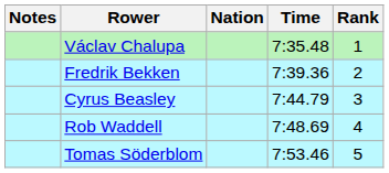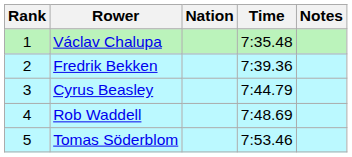columns swapped: Rank <-> Notes
